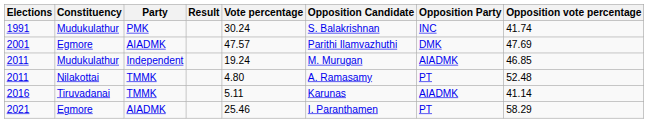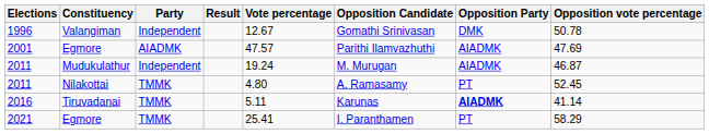- row: 1991 | Mudukulathur | PMK | 30.24 | S. Balakrishnan | INC | 41.74
+ row: 1996 | Valangiman | Independent | 12.67 | Gomathi Srinivasan | DMK | 50.78
2001 | Opposition Party: DMK -> AIADMK
2011 / Mudukulathur | Opposition vote percentage: 46.85 -> 46.87
2011 / Nilakottai | Opposition vote percentage: 52.48 -> 52.45
2016 | Opposition Party: normal -> bold
2021 | Party: AIADMK -> TMMK
2021 | Vote percentage: 25.46 -> 25.41
